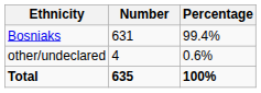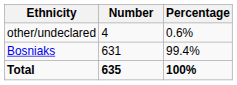rows swapped: Bosniaks <-> other/undeclared
